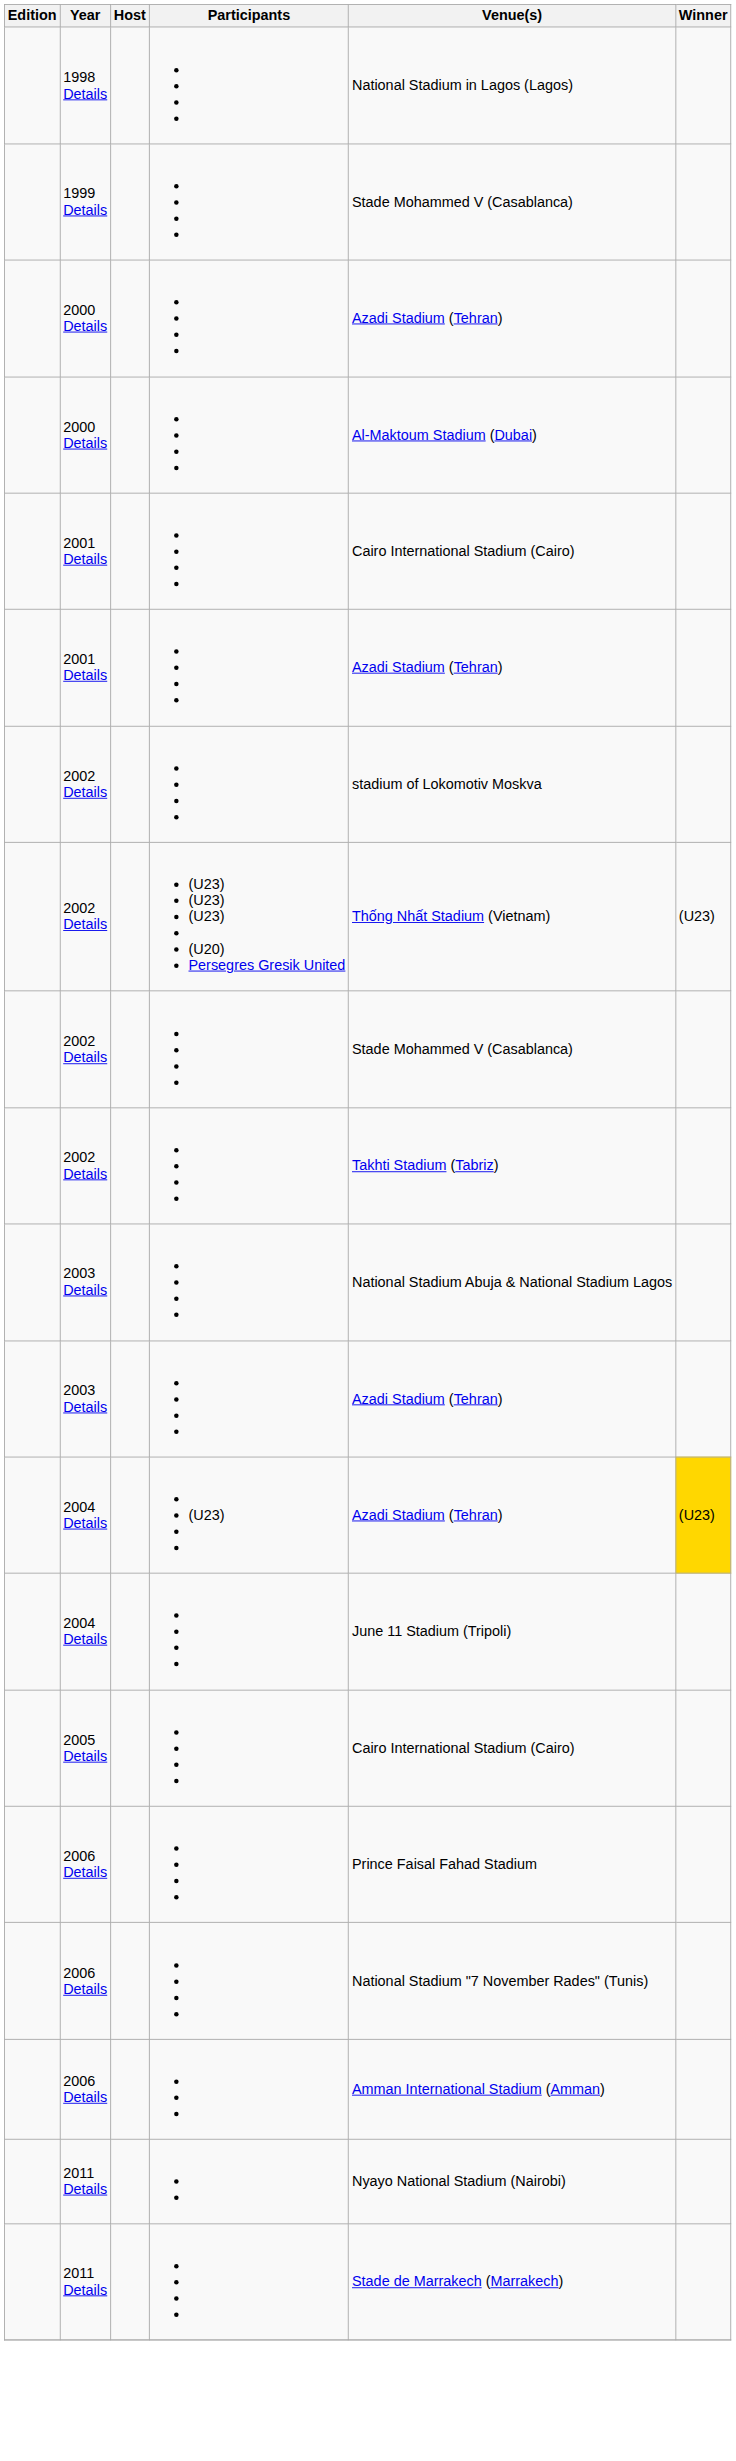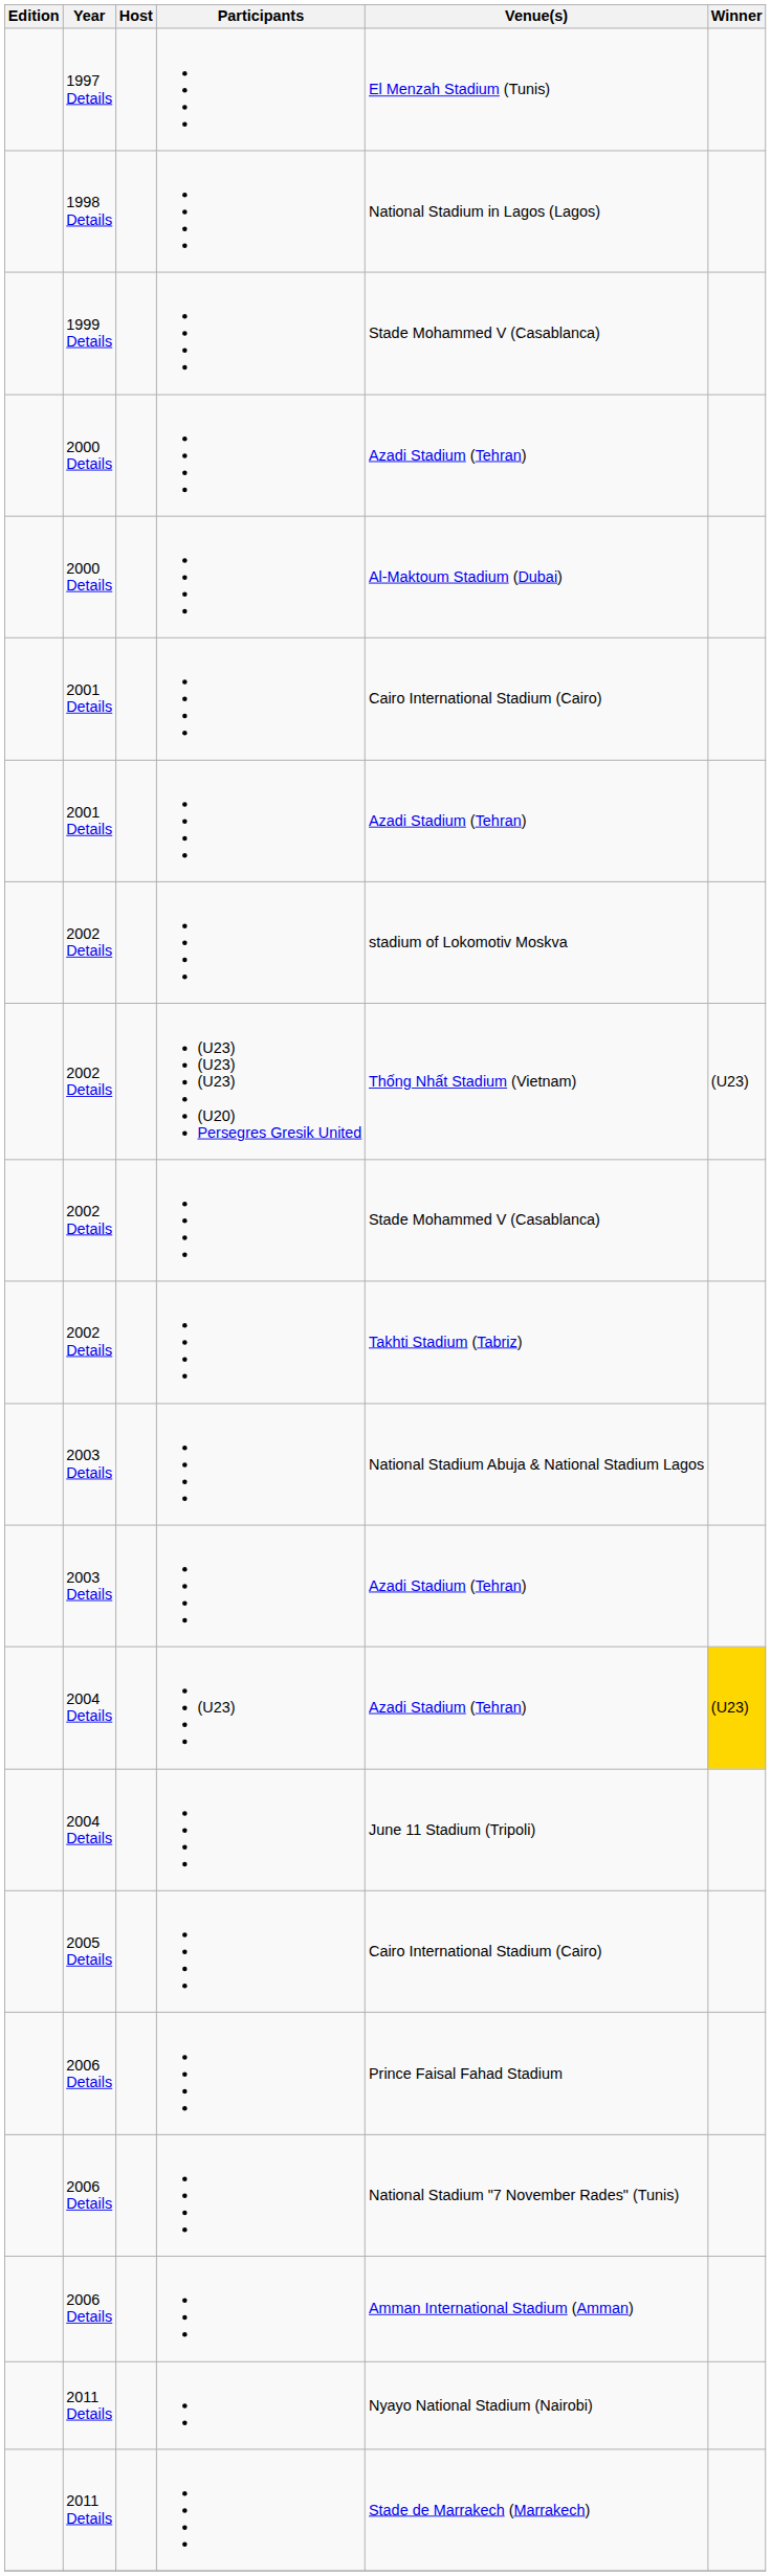+ row: 1997 Details | El Menzah Stadium (Tunis)
